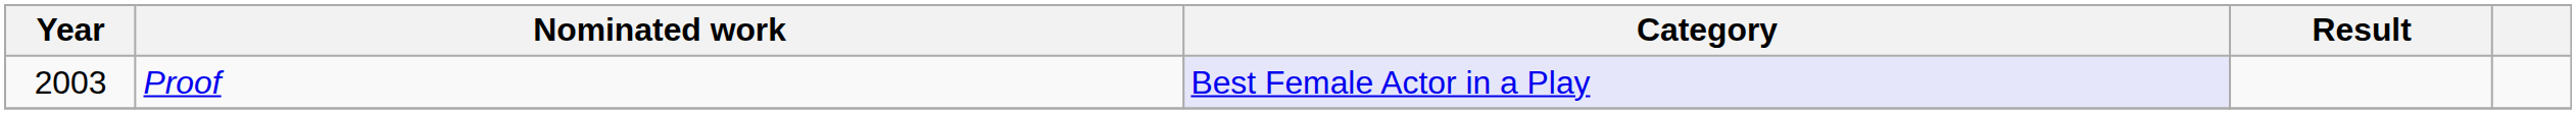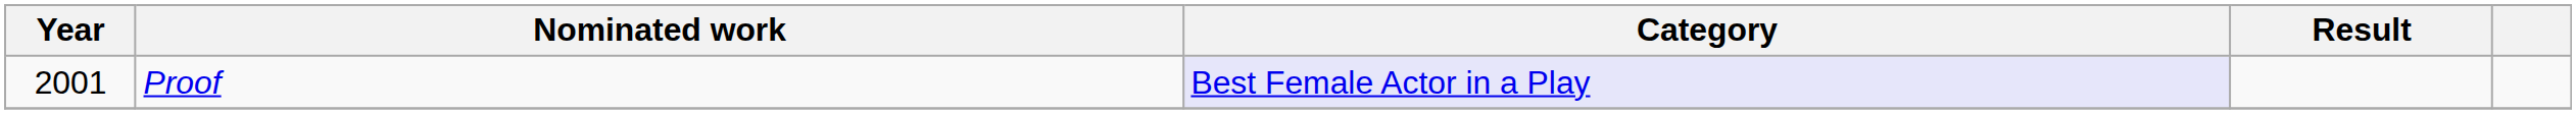Proof | Year: 2003 -> 2001
